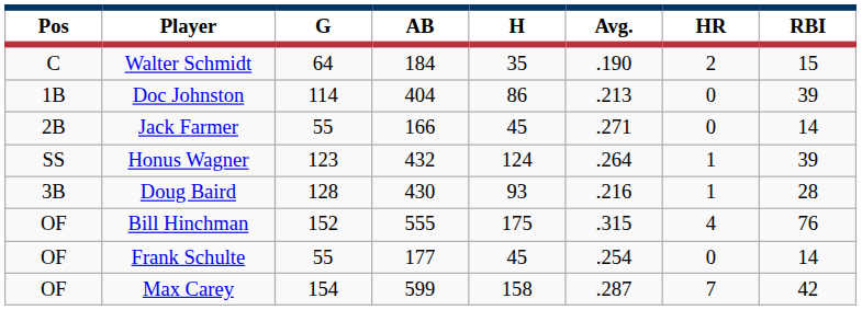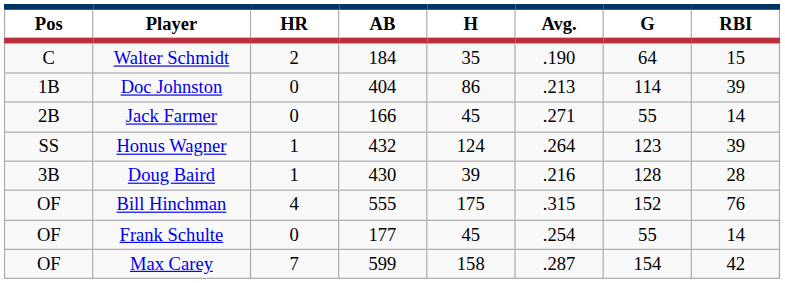columns swapped: G <-> HR
Doug Baird | H: 93 -> 39
